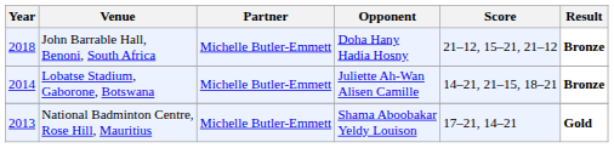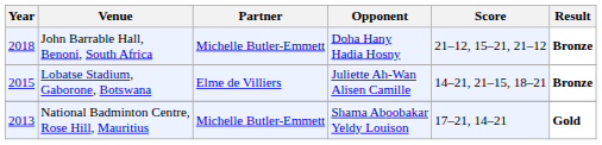Lobatse Stadium, Gaborone, Botswana | Year: 2014 -> 2015
Lobatse Stadium, Gaborone, Botswana | Partner: Michelle Butler-Emmett -> Elme de Villiers
